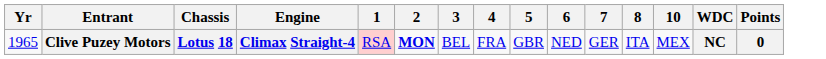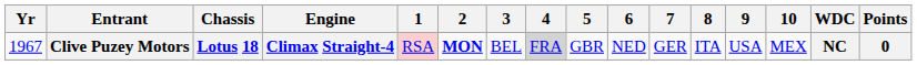+ column: 9 | USA
Clive Puzey Motors | Yr: 1965 -> 1967
Clive Puzey Motors | 4: no background -> lightgrey background
